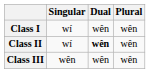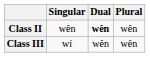- row: Class I | wí | wên | wên
Class II | Singular: wí -> wên
Class III | Singular: wên -> wí
